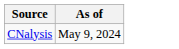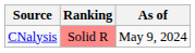+ column: Ranking | Solid R
